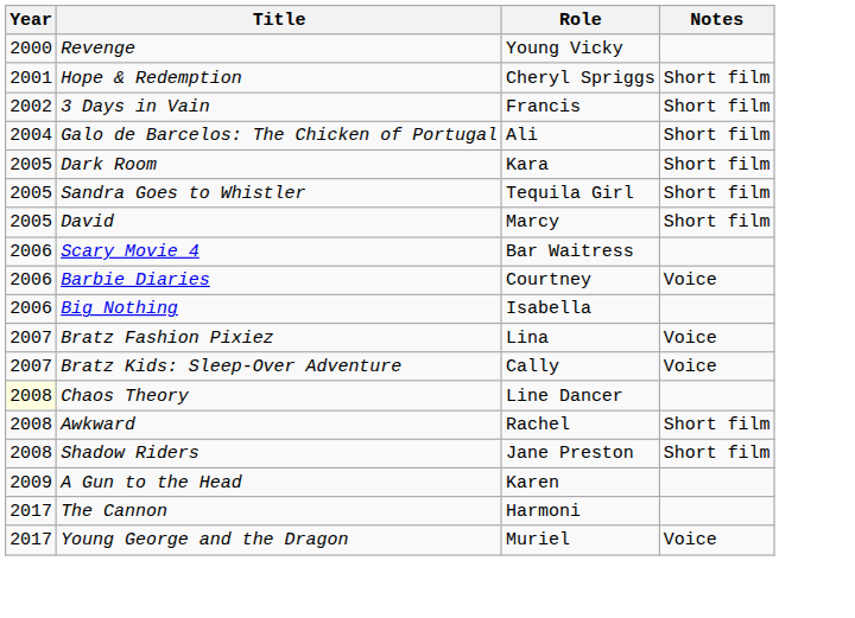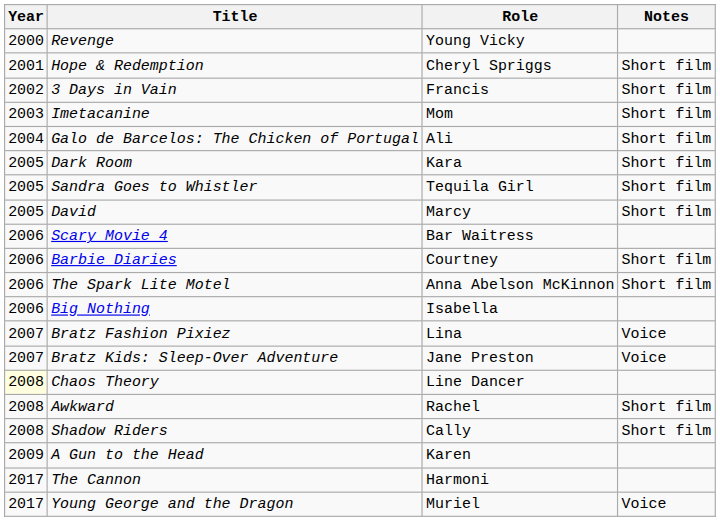+ row: 2003 | Imetacanine | Mom | Short film
Barbie Diaries | Notes: Voice -> Short film
+ row: 2006 | The Spark Lite Motel | Anna Abelson McKinnon | Short film
Bratz Kids: Sleep-Over Adventure | Role: Cally -> Jane Preston
Shadow Riders | Role: Jane Preston -> Cally
